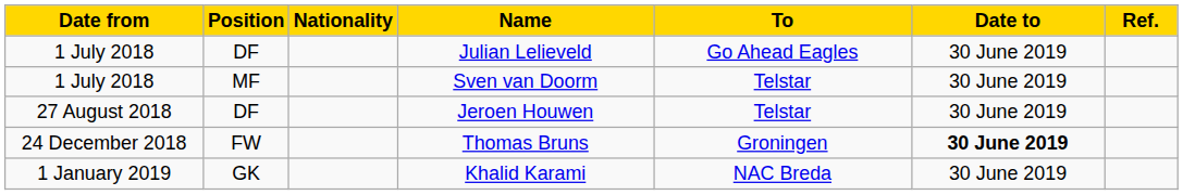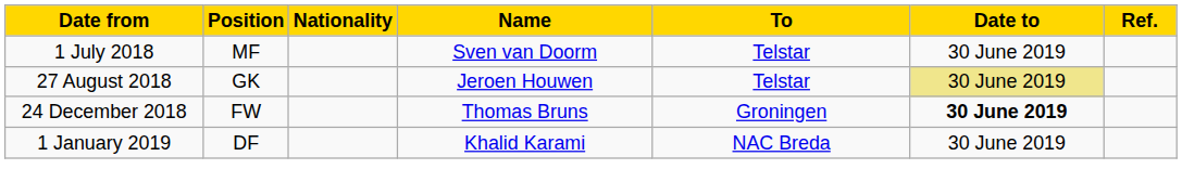- row: 1 July 2018 | DF | Julian Lelieveld | Go Ahead Eagles | 30 June 2019
Jeroen Houwen | Position: DF -> GK
Jeroen Houwen | Date to: no background -> khaki background
Khalid Karami | Position: GK -> DF
